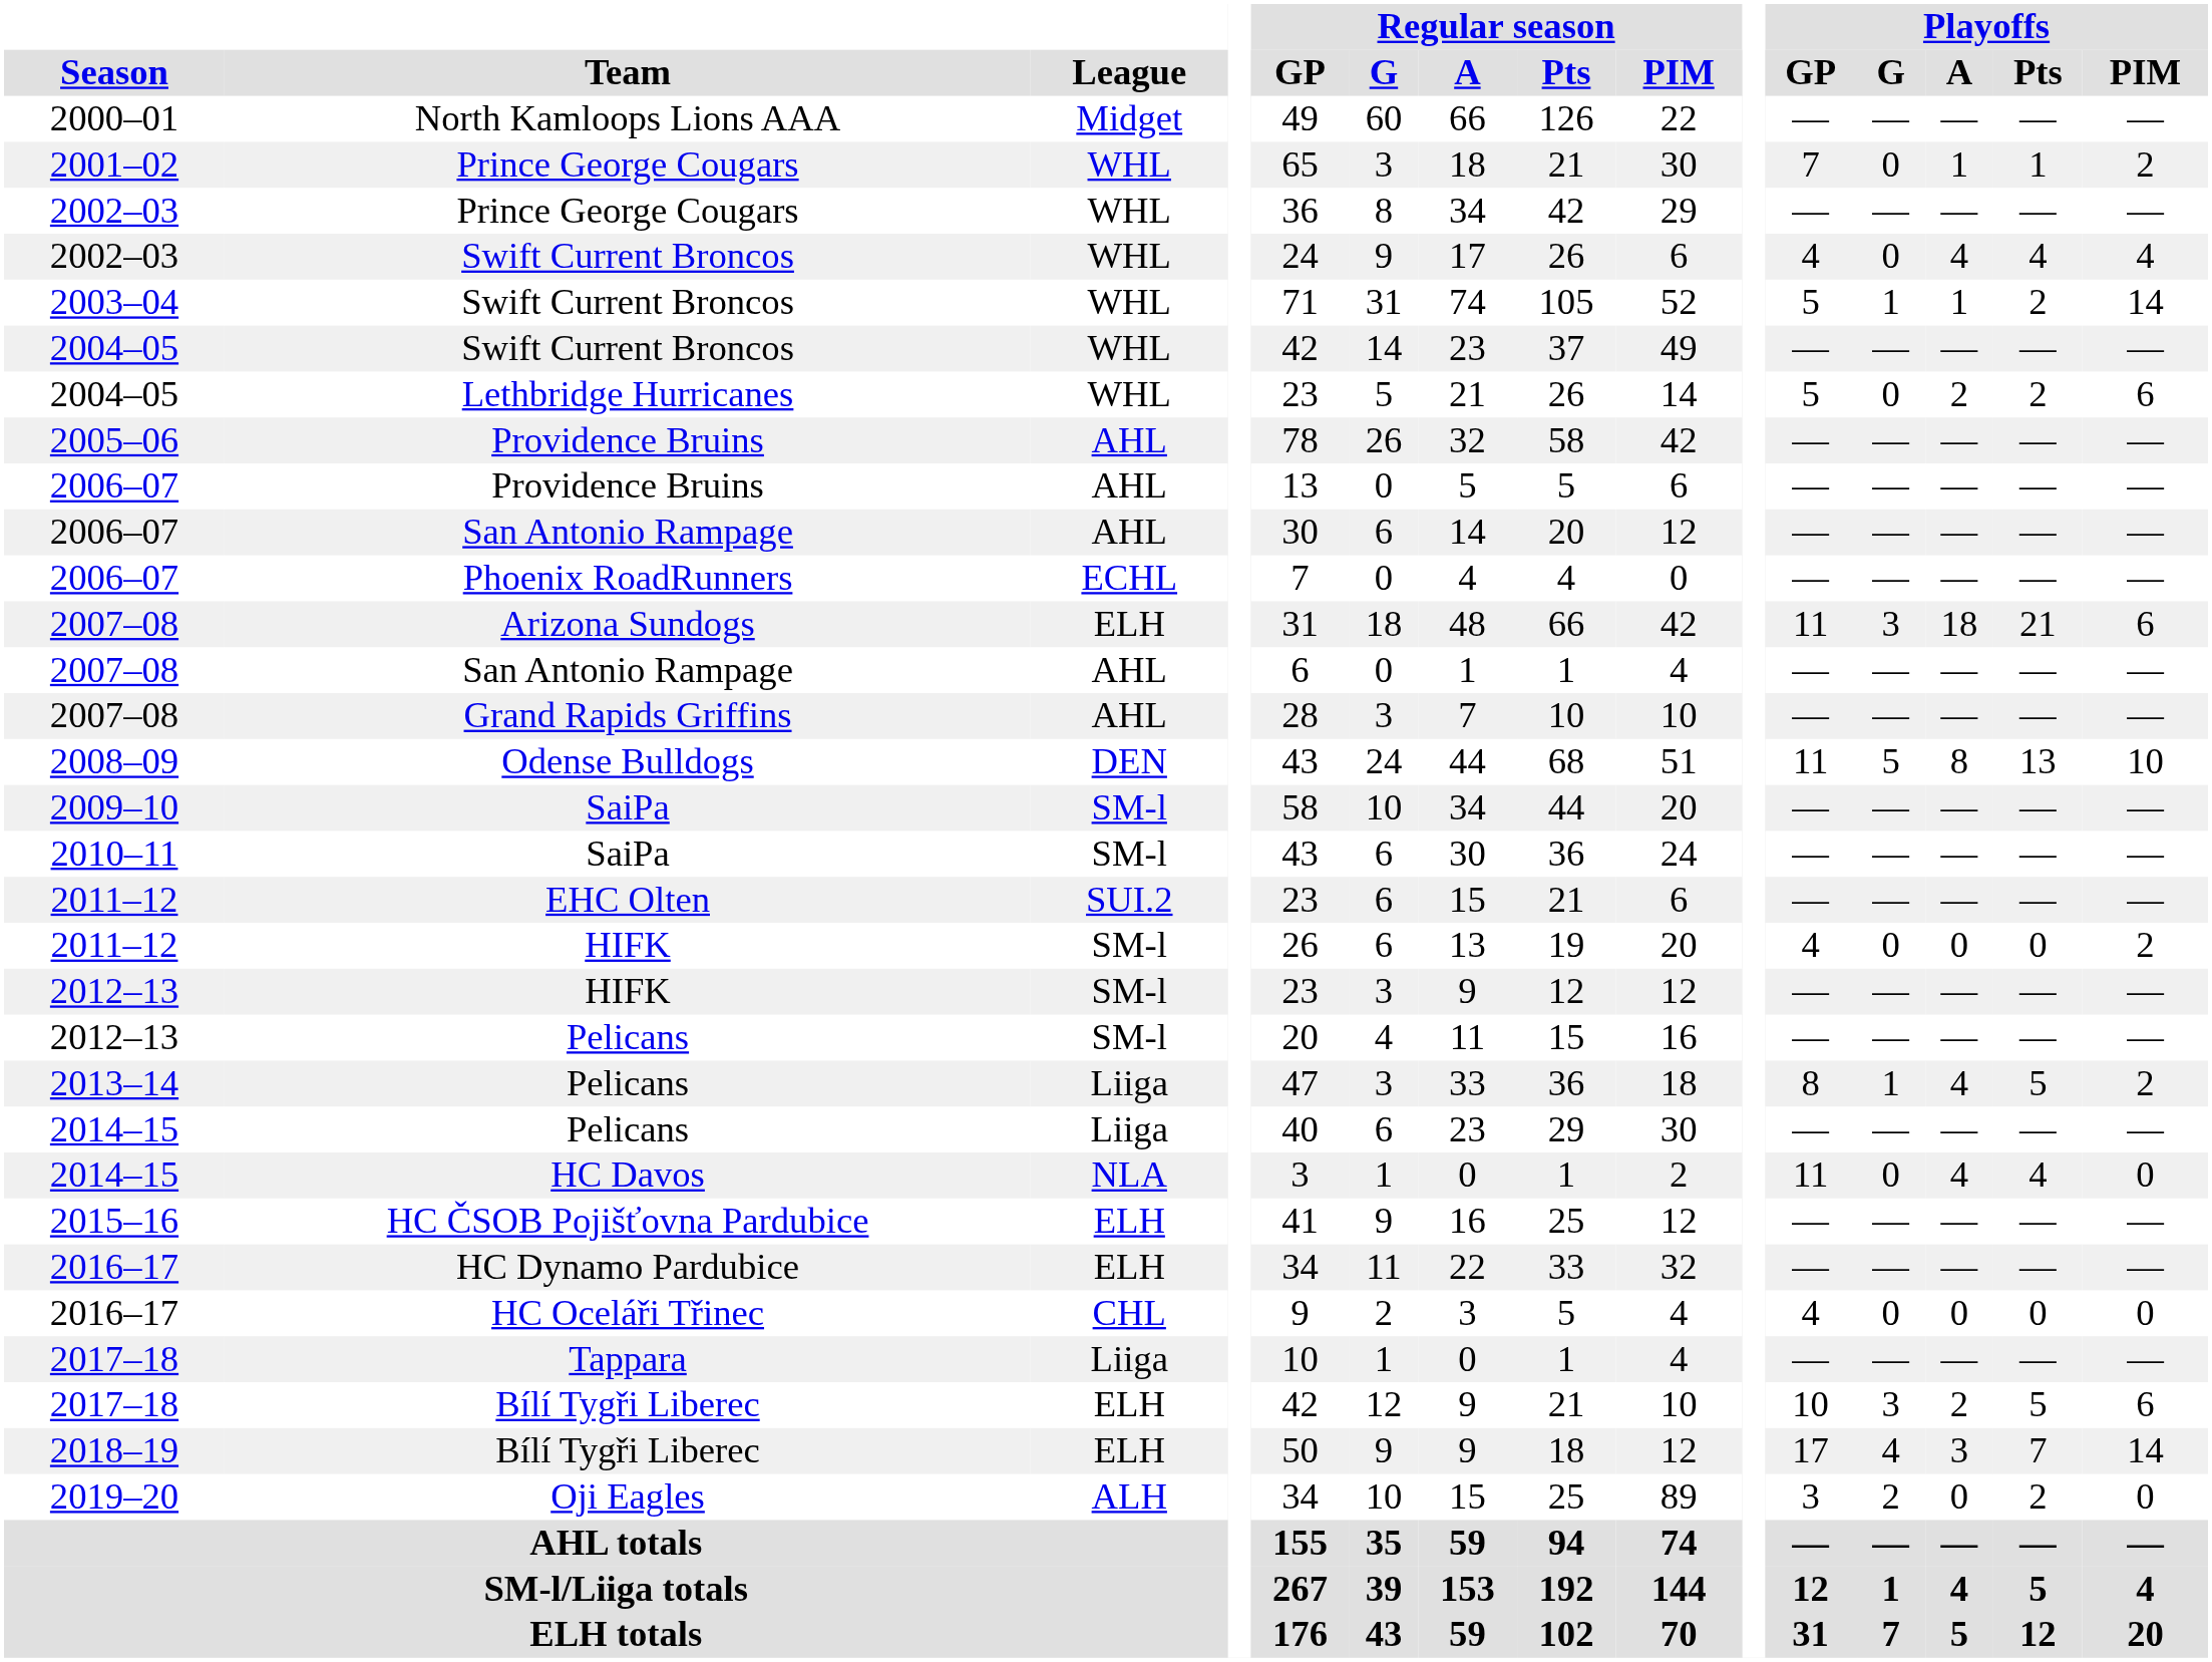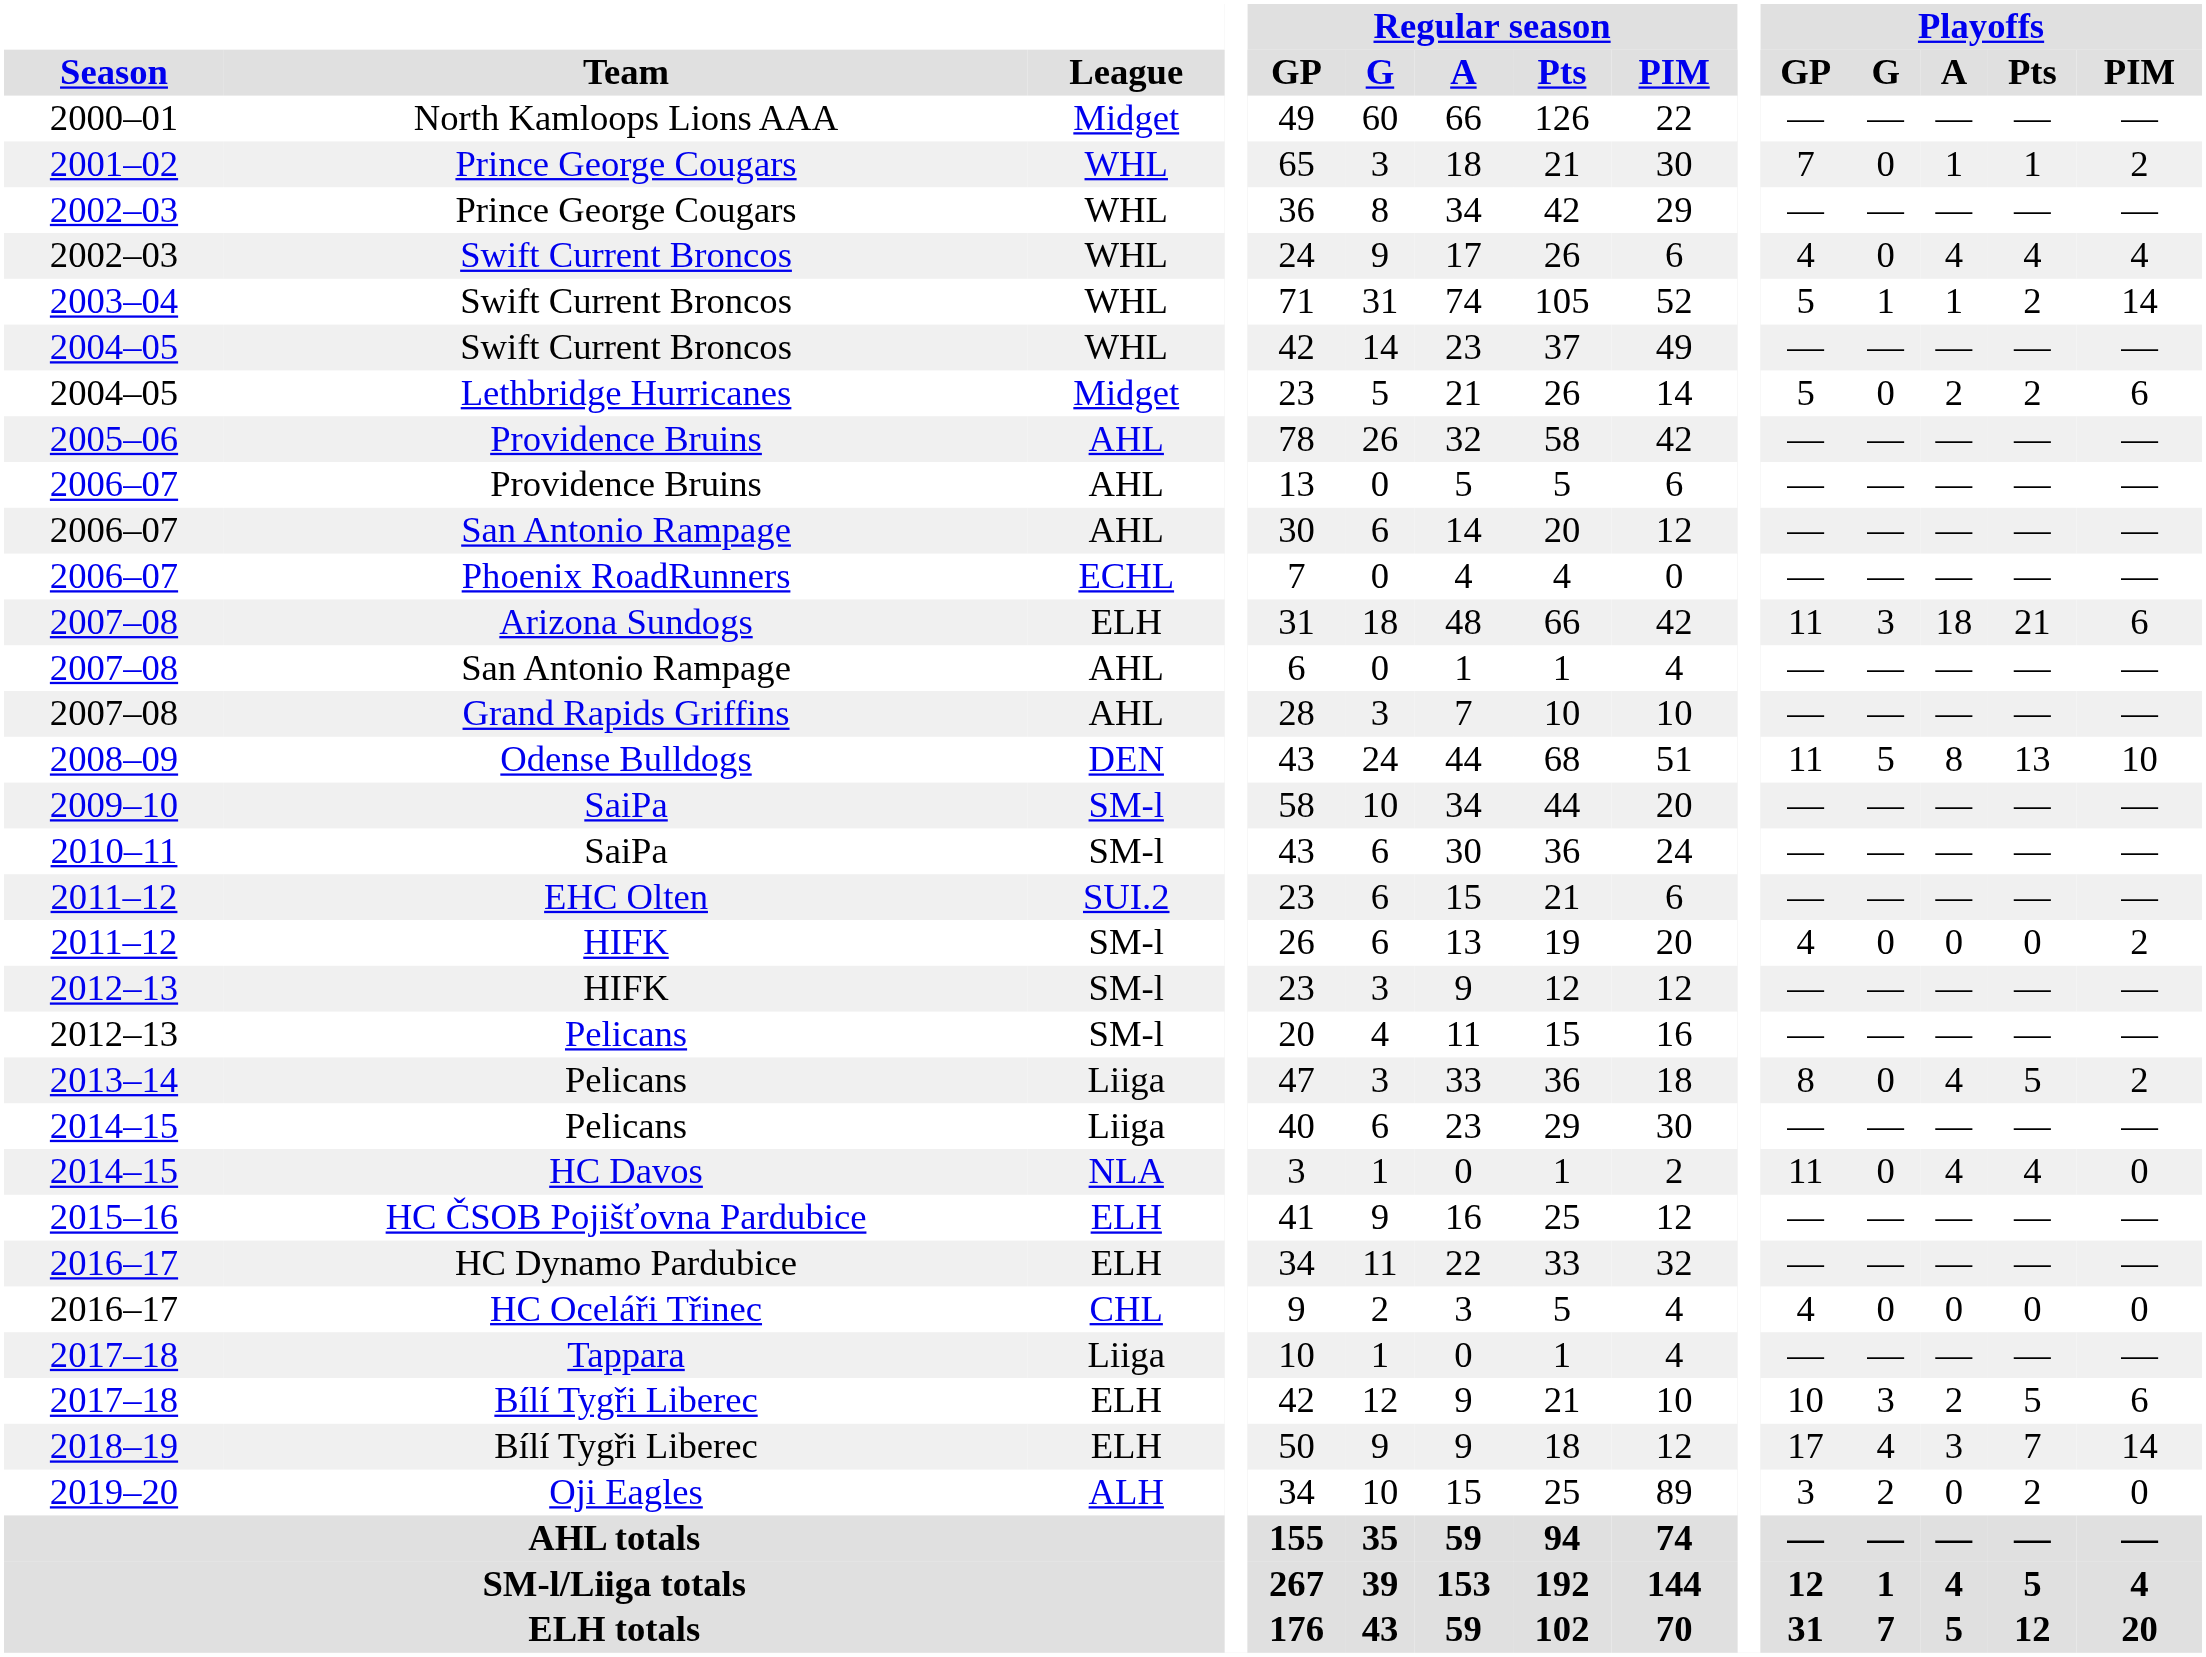Lethbridge Hurricanes | League: WHL -> Midget
2013–14 / Pelicans | Playoffs / G: 1 -> 0
